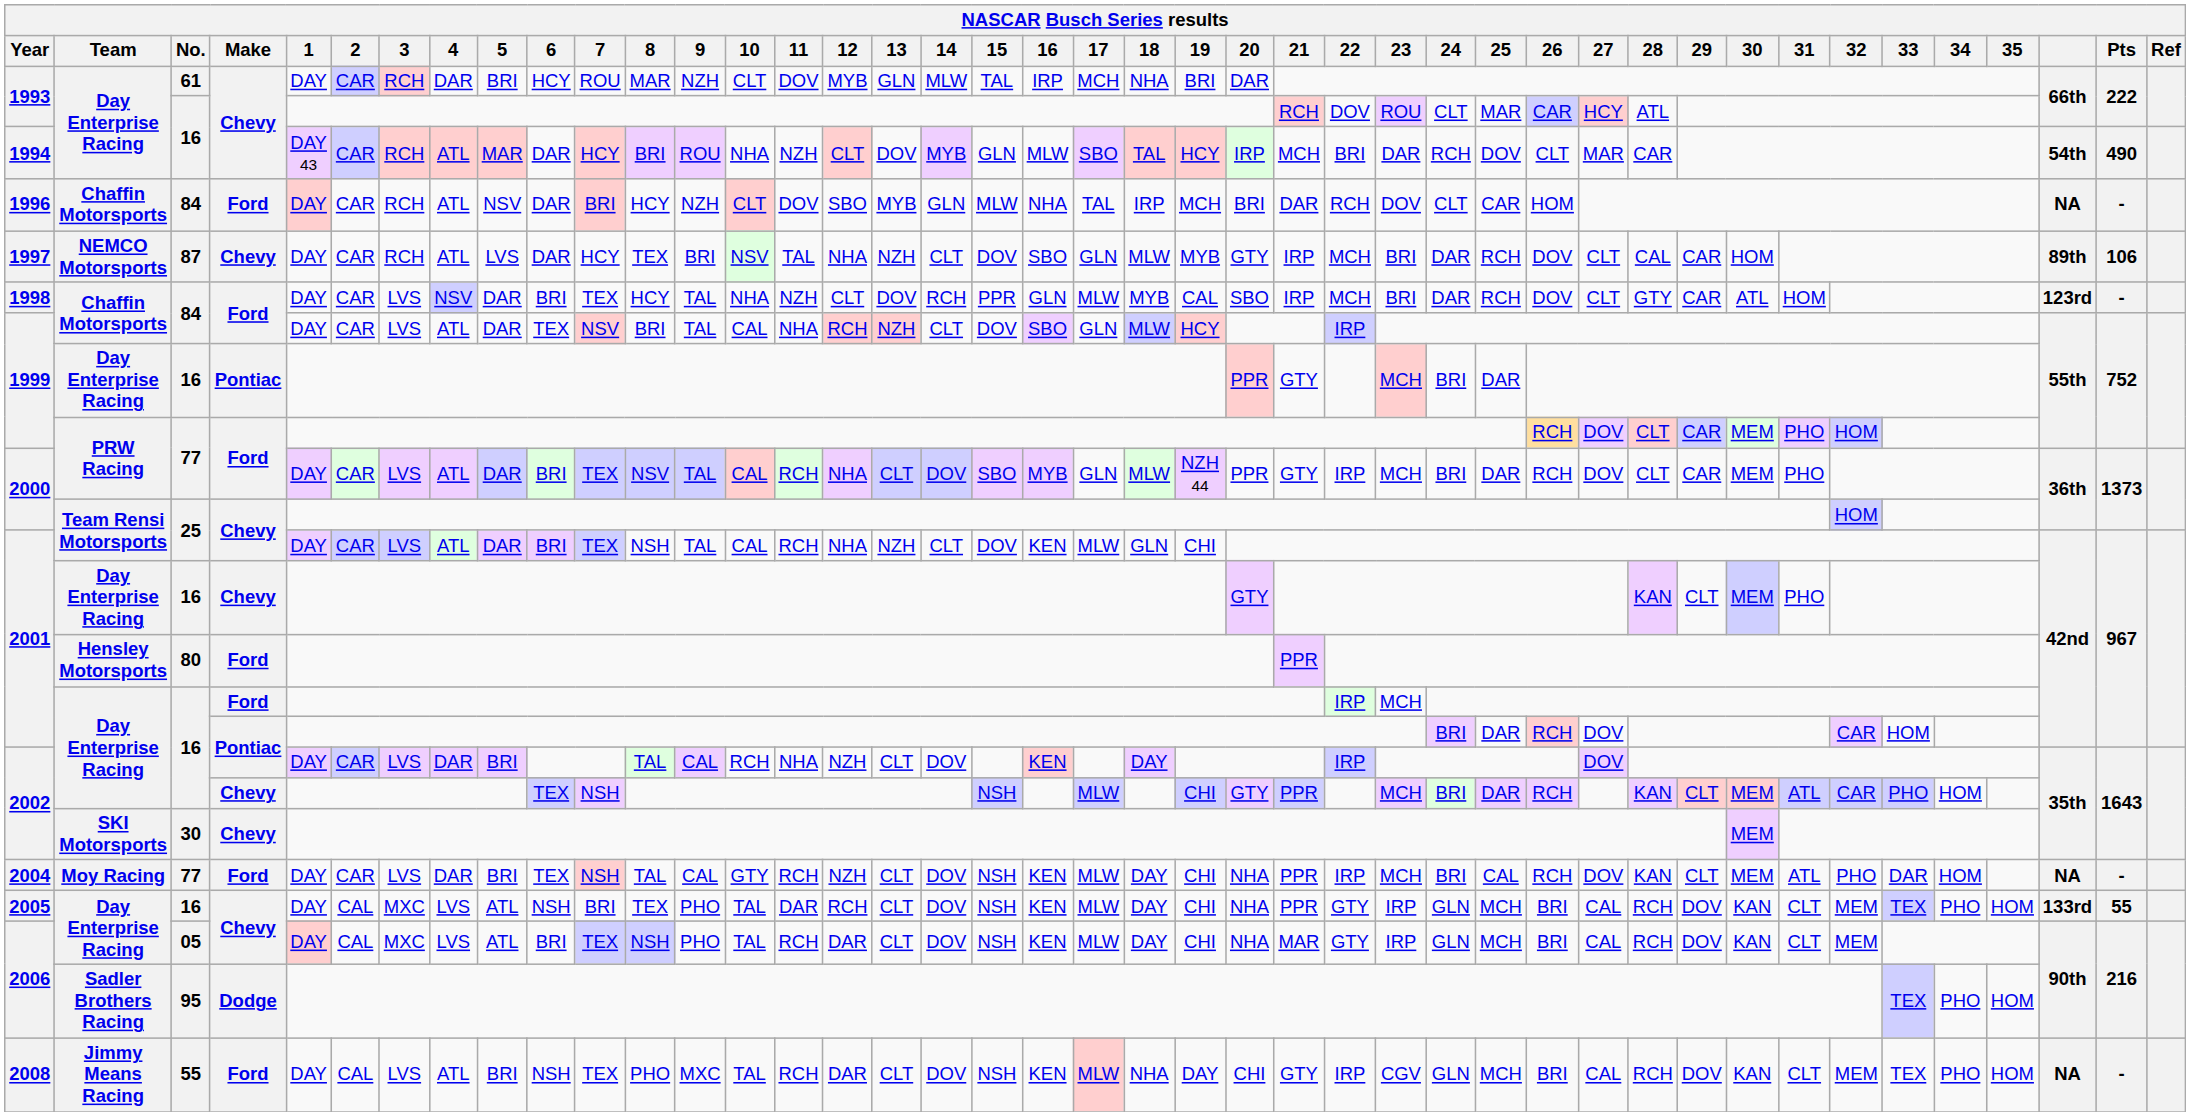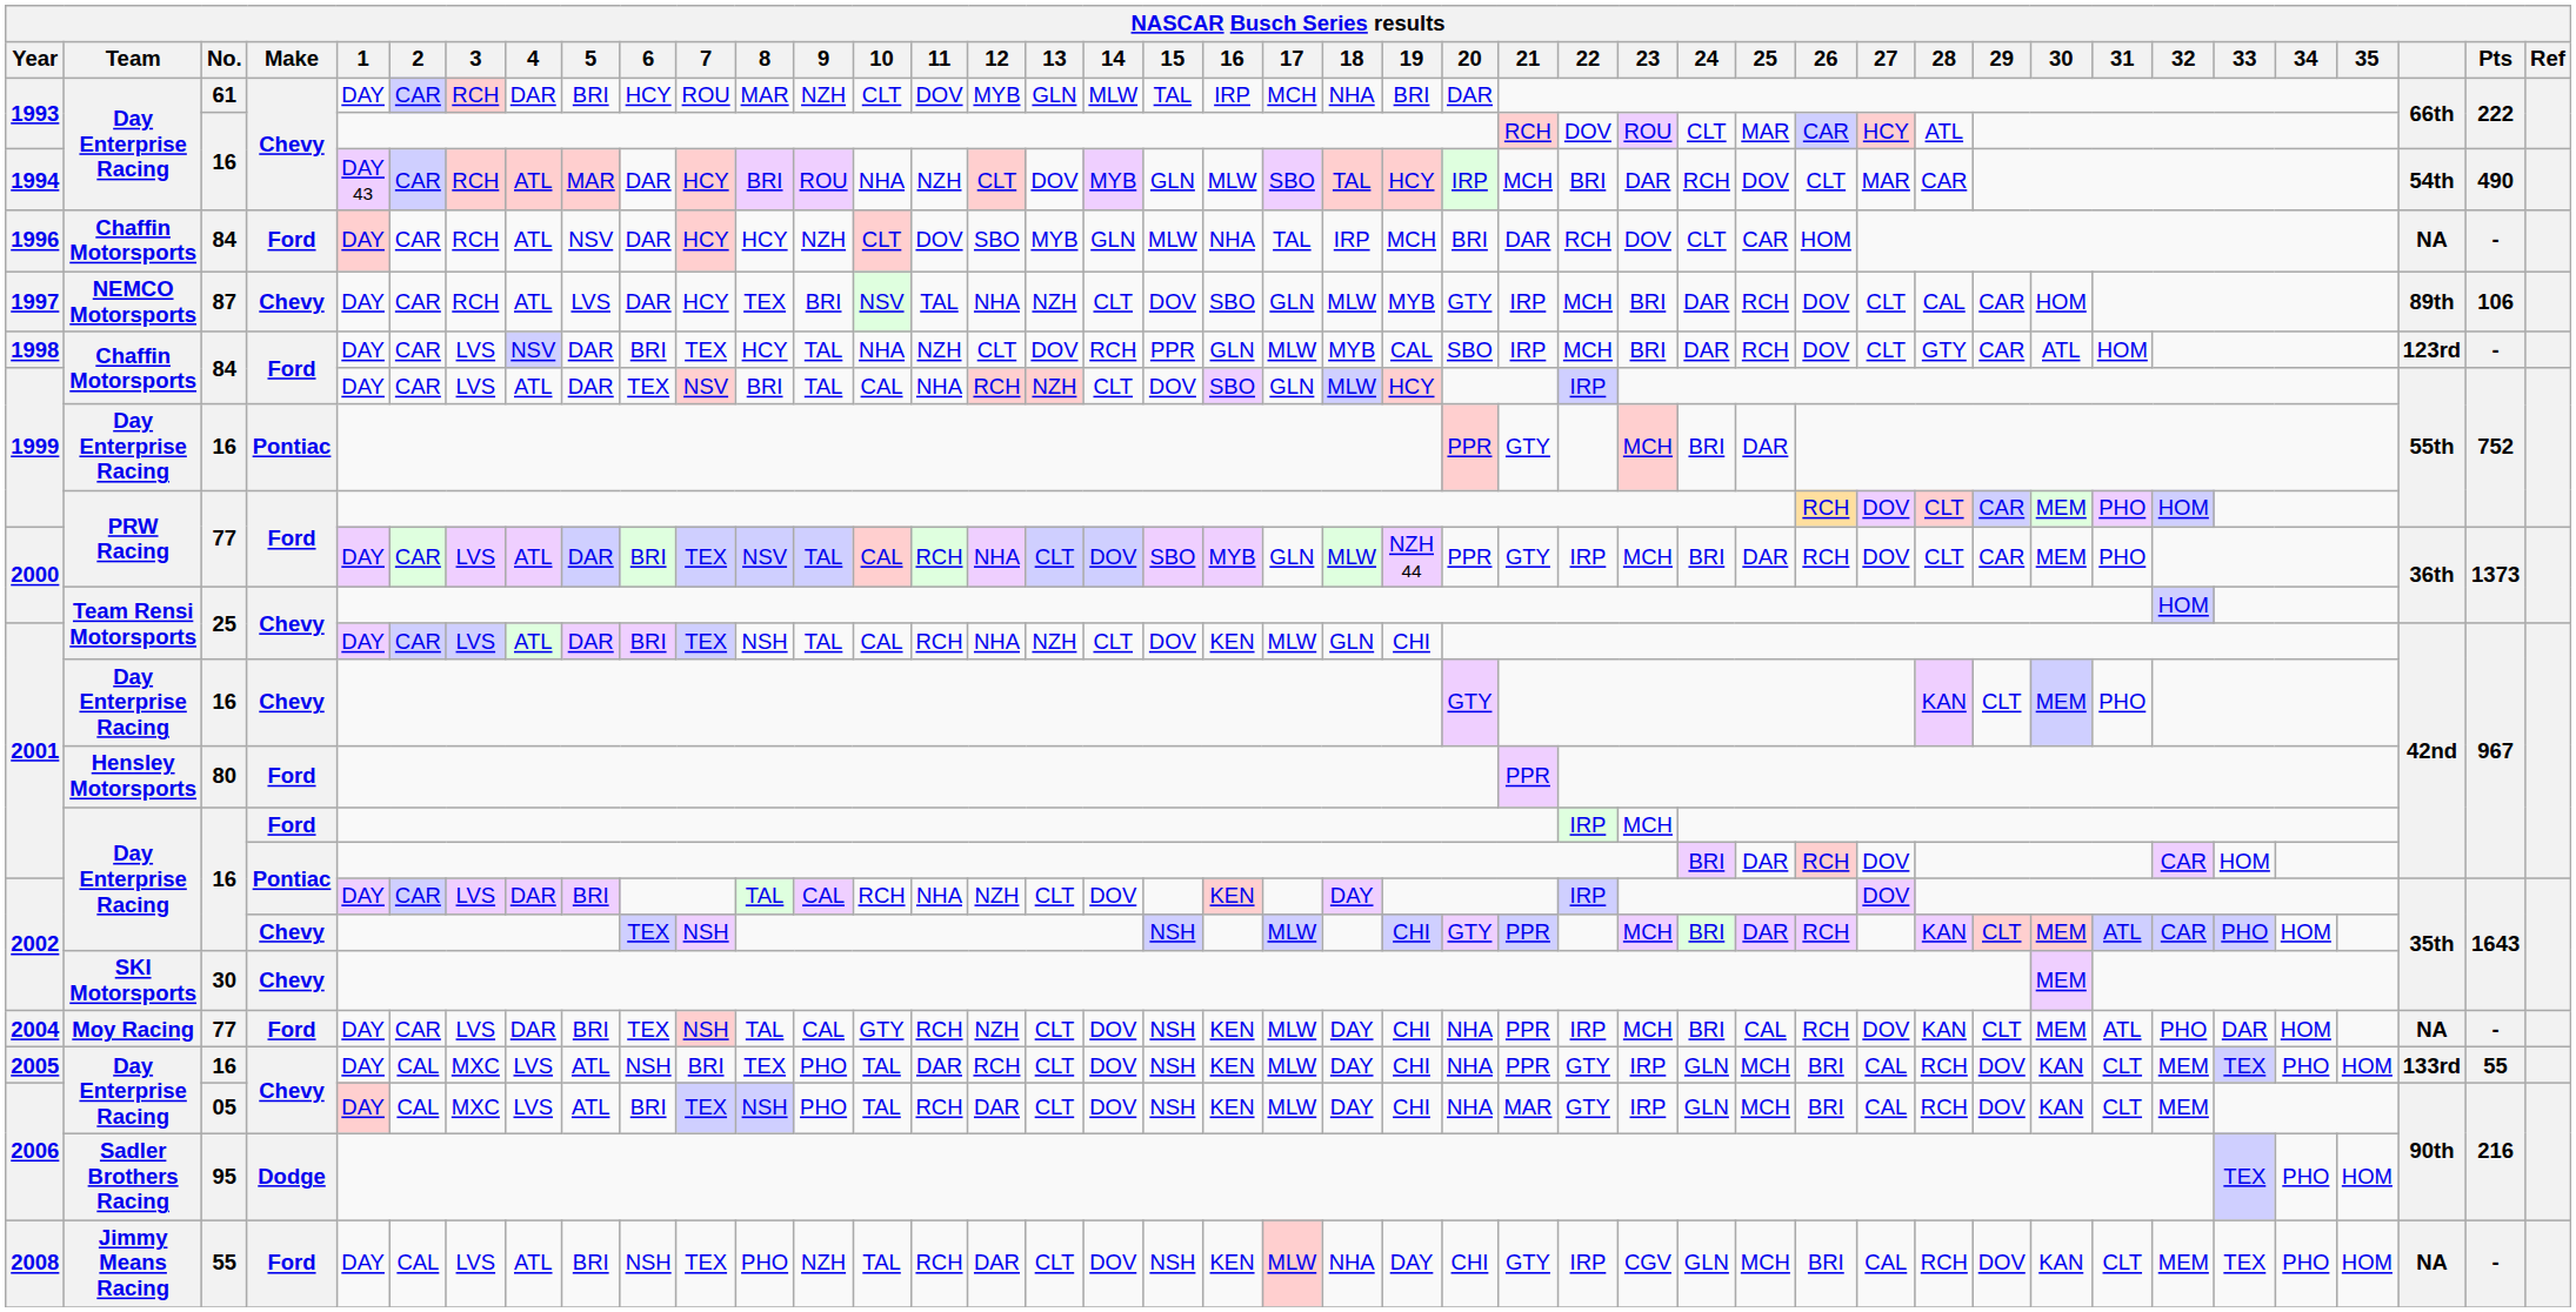1996 | 7: BRI -> HCY
2008 | 9: MXC -> NZH
